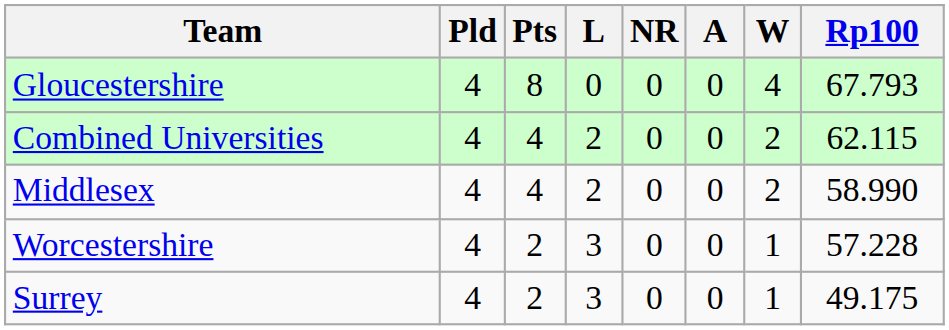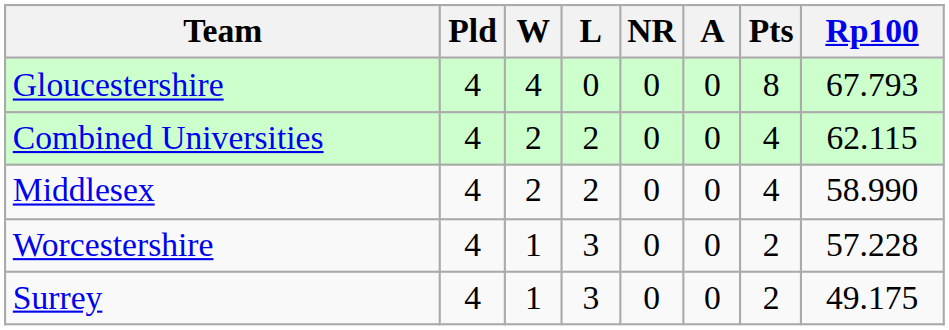columns swapped: W <-> Pts
